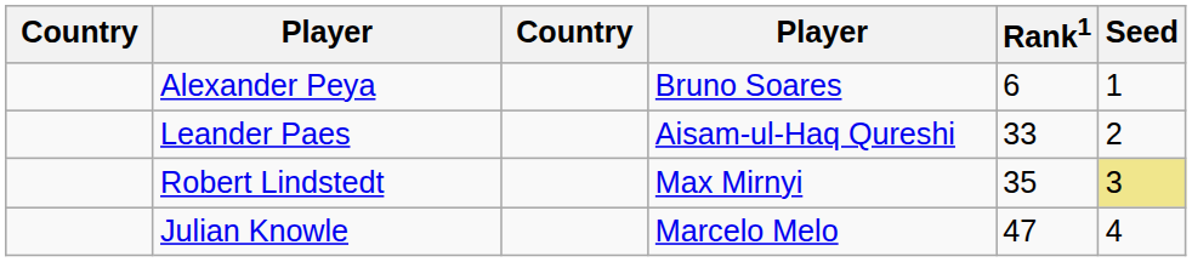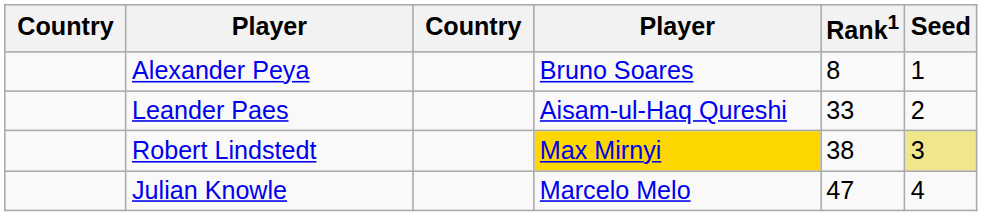Alexander Peya | Rank1: 6 -> 8
Robert Lindstedt | column 4: no background -> gold background
Robert Lindstedt | Rank1: 35 -> 38
